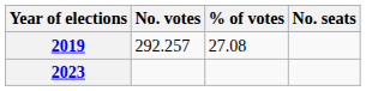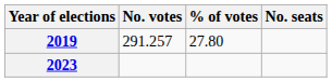2019 | No. votes: 292.257 -> 291.257
2019 | % of votes: 27.08 -> 27.80
